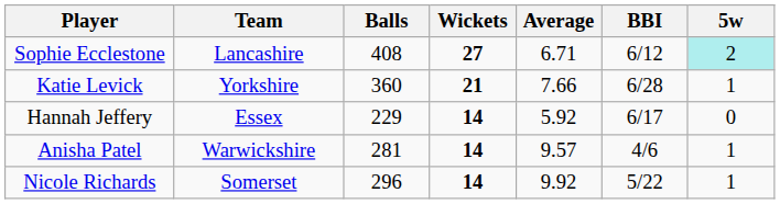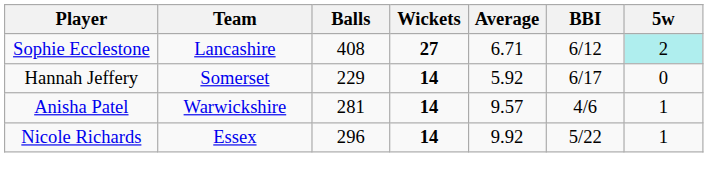- row: Katie Levick | Yorkshire | 360 | 21 | 7.66 | 6/28 | 1
Hannah Jeffery | Team: Essex -> Somerset
Nicole Richards | Team: Somerset -> Essex
